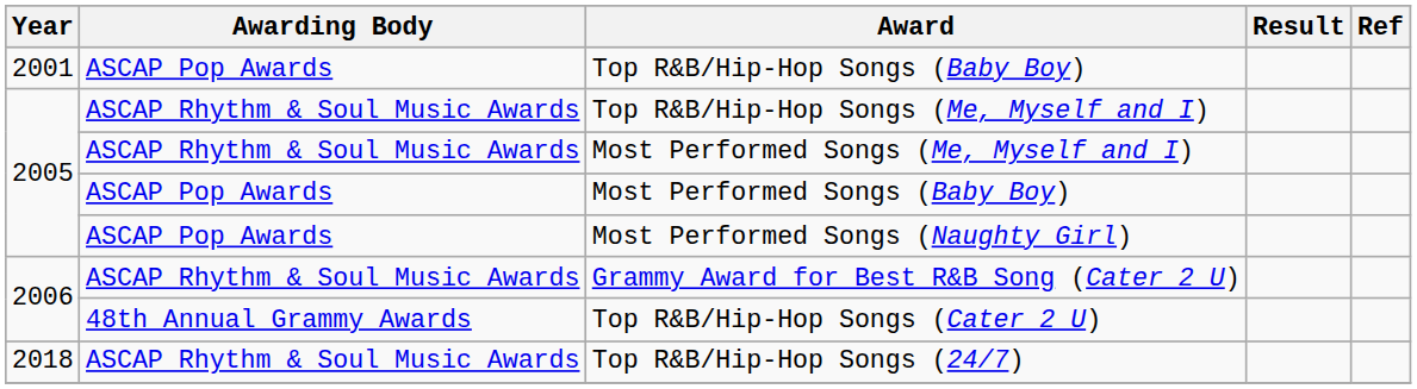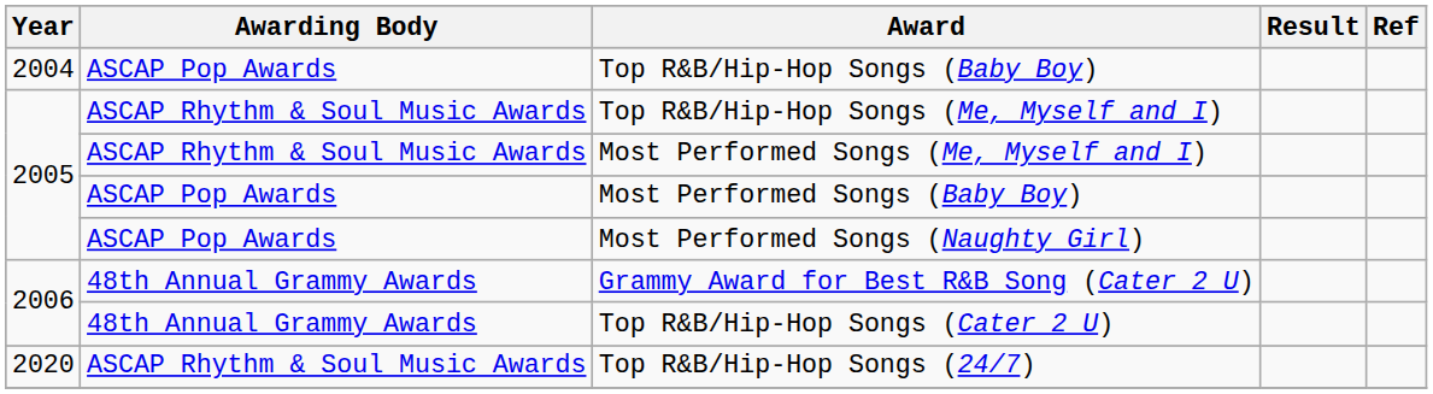Top R&B/Hip-Hop Songs (Baby Boy) | Year: 2001 -> 2004
Grammy Award for Best R&B Song (Cater 2 U) | Awarding Body: ASCAP Rhythm & Soul Music Awards -> 48th Annual Grammy Awards
Top R&B/Hip-Hop Songs (24/7) | Year: 2018 -> 2020
